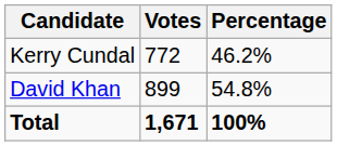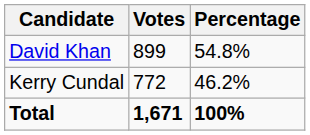rows swapped: David Khan <-> Kerry Cundal
